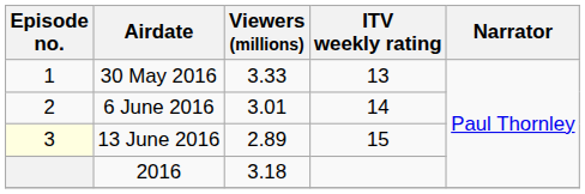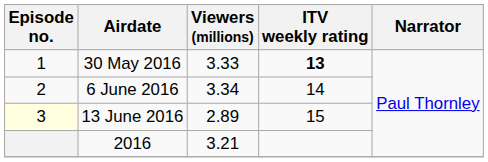30 May 2016 | ITV weekly rating: normal -> bold
6 June 2016 | Viewers (millions): 3.01 -> 3.34
2016 | Viewers (millions): 3.18 -> 3.21
